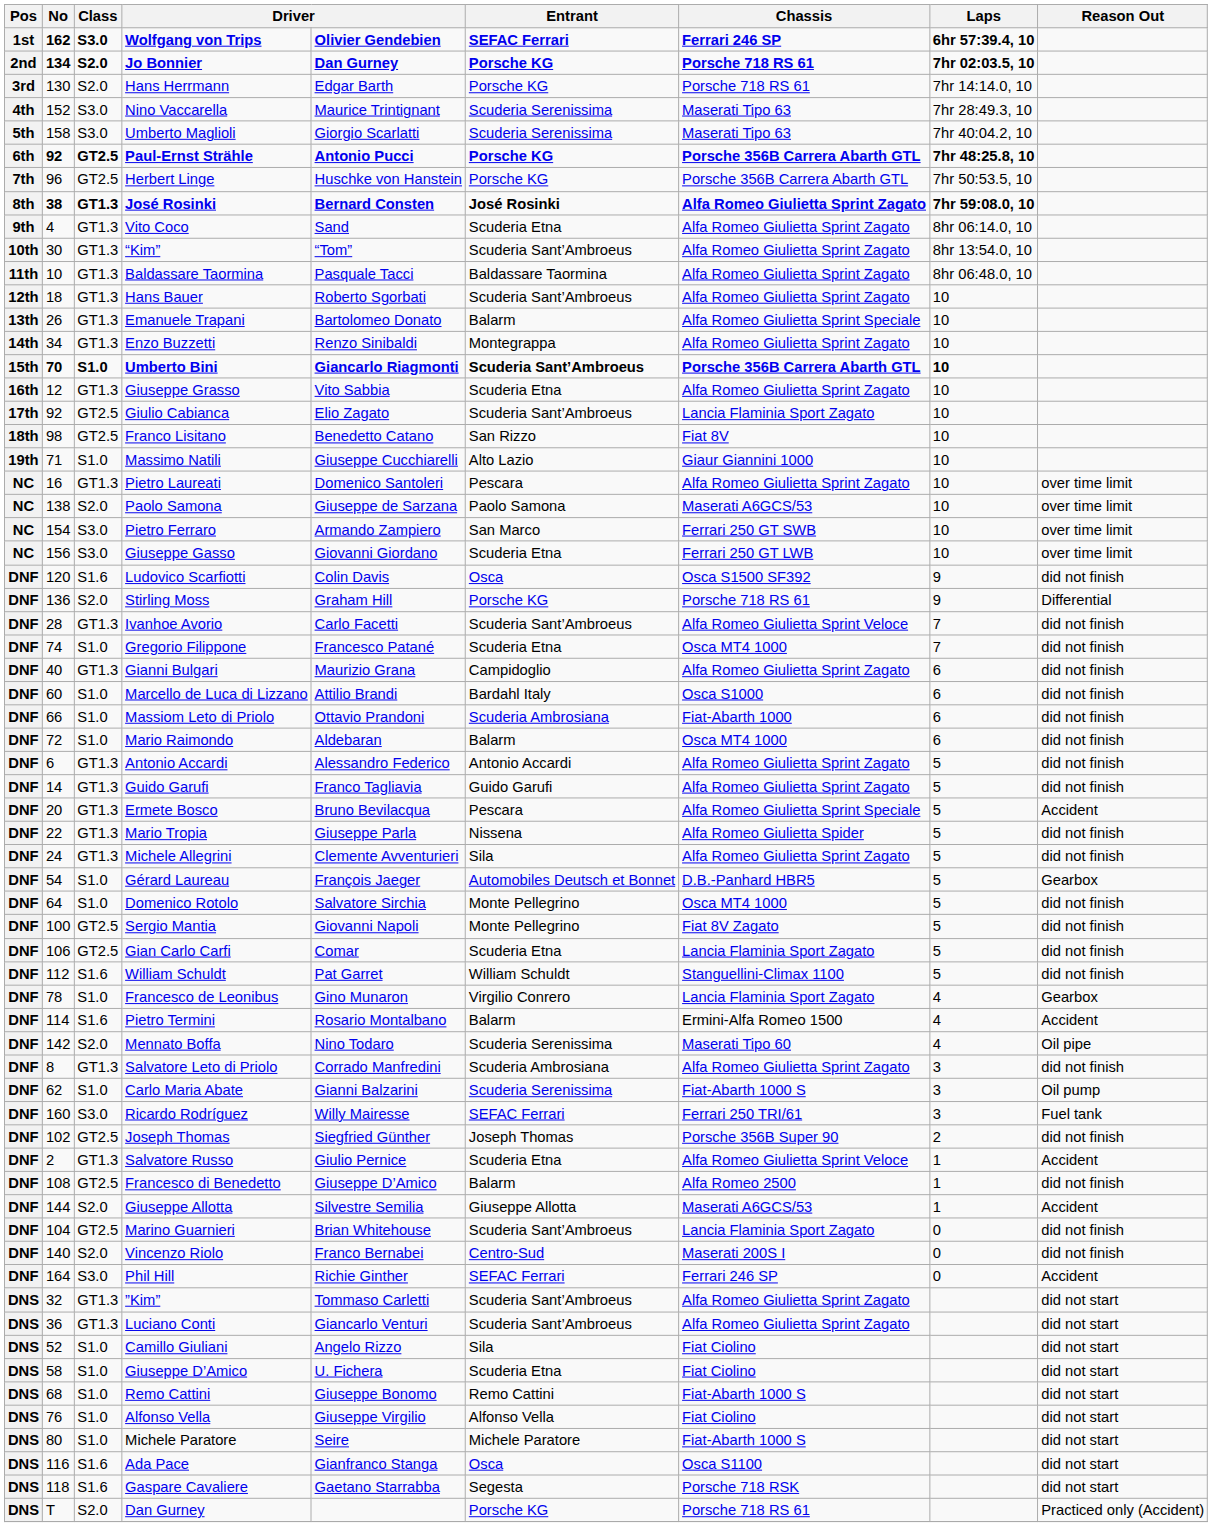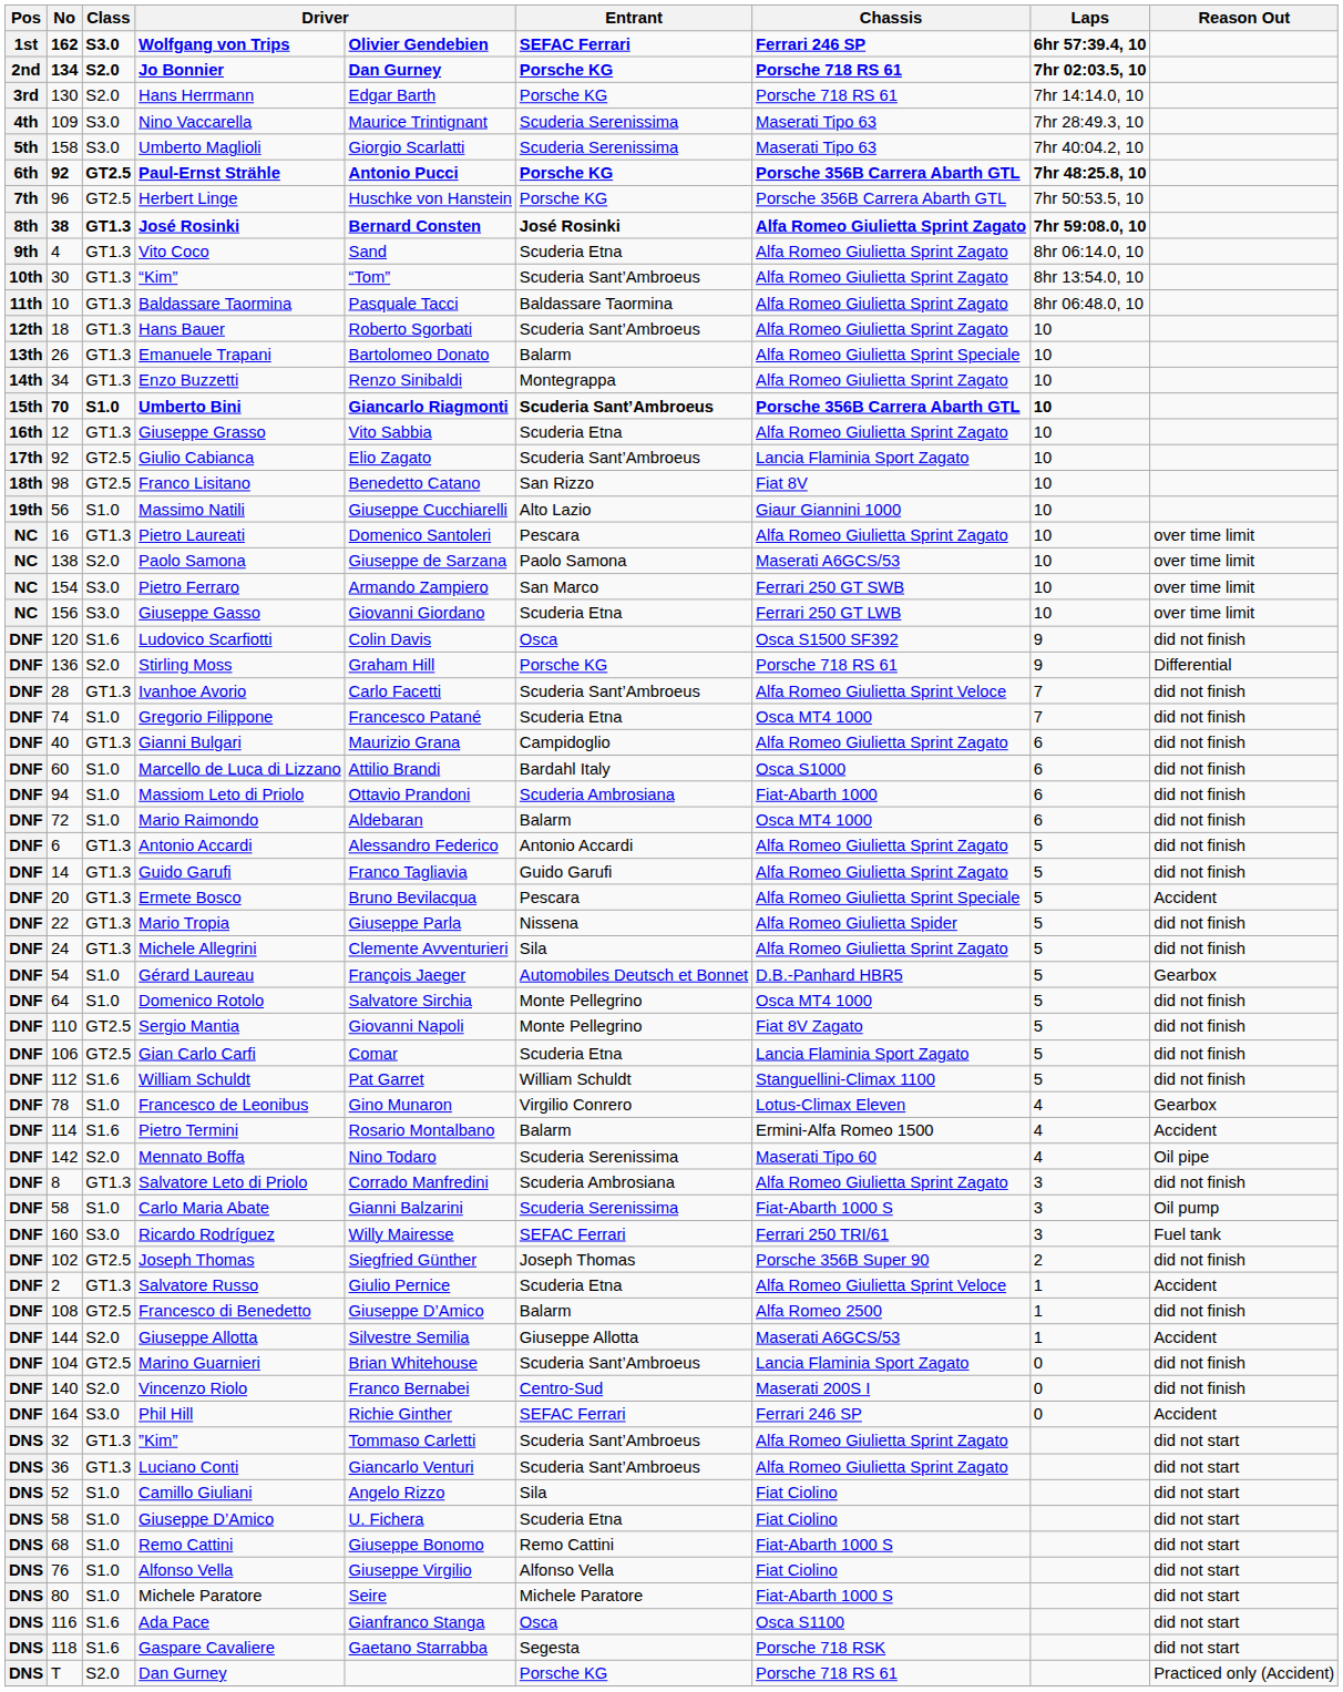Nino Vaccarella | No: 152 -> 109
Massimo Natili | No: 71 -> 56
Massiom Leto di Priolo | No: 66 -> 94
Sergio Mantia | No: 100 -> 110
Francesco de Leonibus | Chassis: Lancia Flaminia Sport Zagato -> Lotus-Climax Eleven
Carlo Maria Abate | No: 62 -> 58
